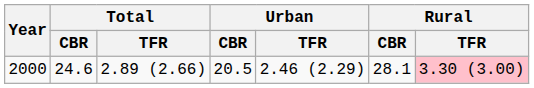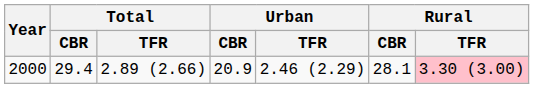2000 | Total / CBR: 24.6 -> 29.4
2000 | Urban / CBR: 20.5 -> 20.9
